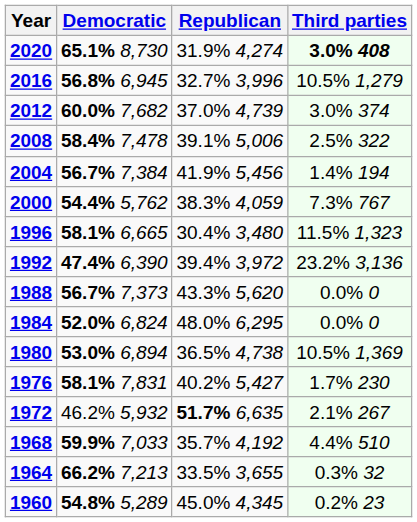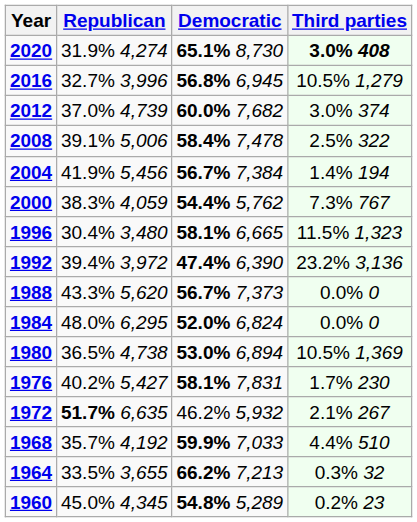columns swapped: Republican <-> Democratic
